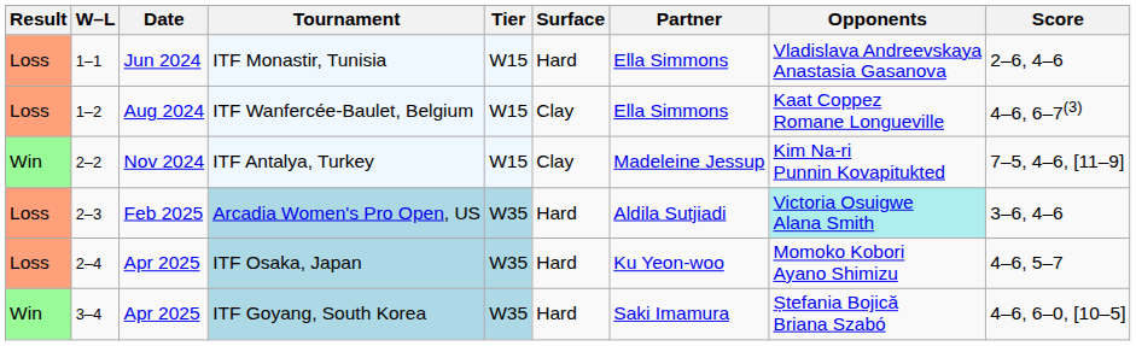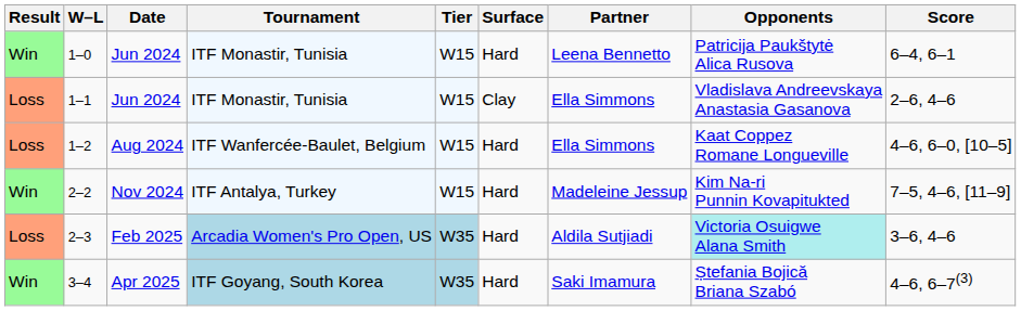+ row: Win | 1–0 | Jun 2024 | ITF Monastir, Tunisia | W15 | Hard | Leena Bennetto | Patricija Paukštytė Alica Rusova | 6–4, 6–1
1–1 | Surface: Hard -> Clay
1–2 | Surface: Clay -> Hard
1–2 | Score: 4–6, 6–7(3) -> 4–6, 6–0, [10–5]
2–2 | Surface: Clay -> Hard
- row: Loss | 2–4 | Apr 2025 | ITF Osaka, Japan | W35 | Hard | Ku Yeon-woo | Momoko Kobori Ayano Shimizu | 4–6, 5–7
3–4 | Score: 4–6, 6–0, [10–5] -> 4–6, 6–7(3)
